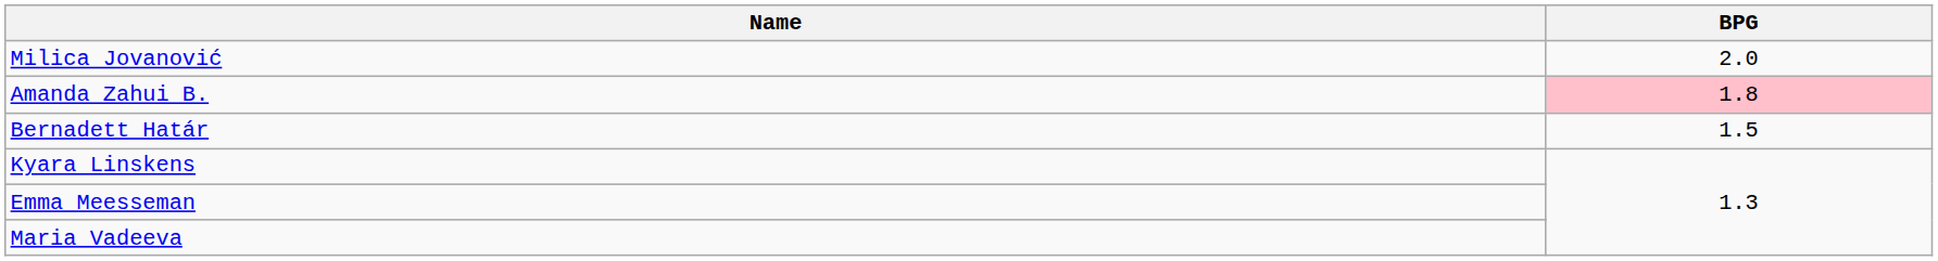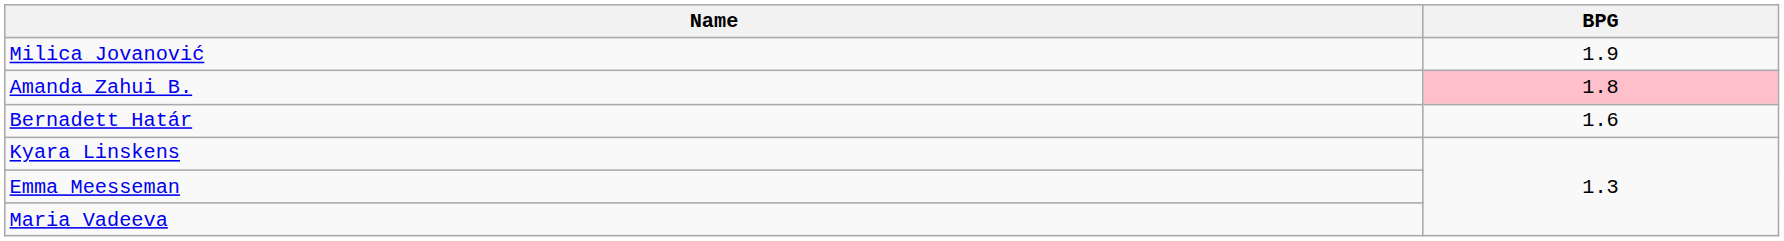Milica Jovanović | BPG: 2.0 -> 1.9
Bernadett Határ | BPG: 1.5 -> 1.6
